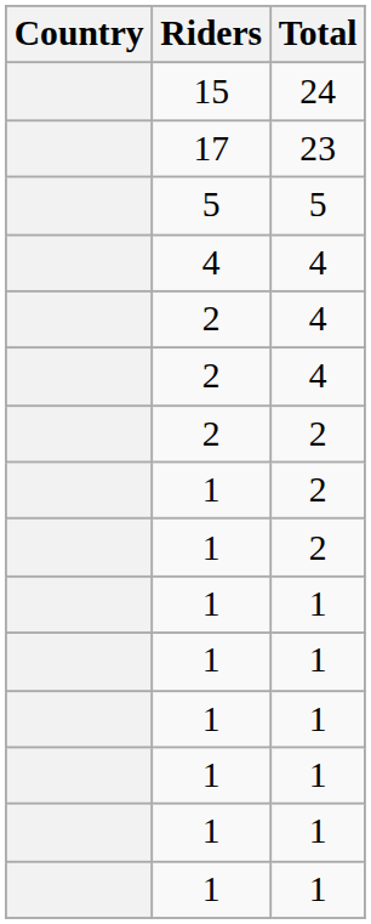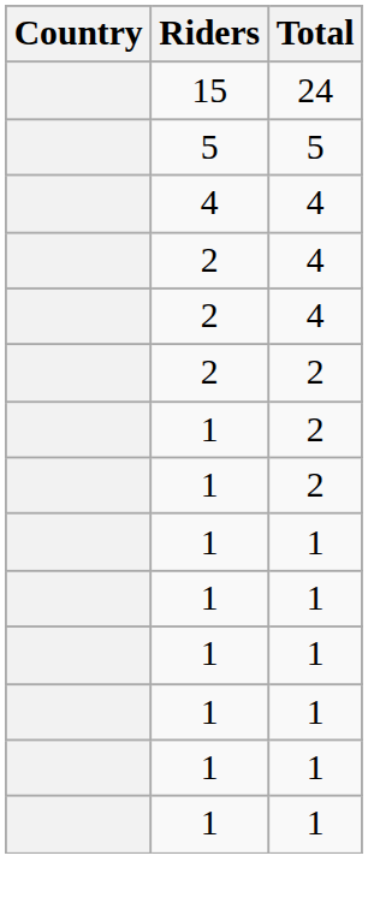- row: 17 | 23
